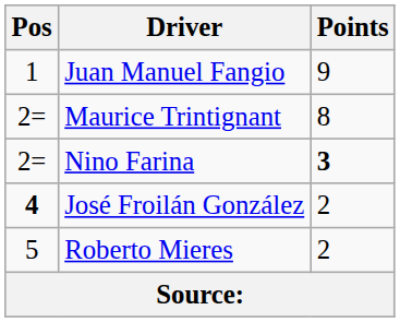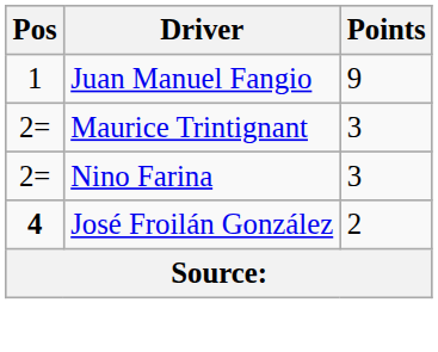Maurice Trintignant | Points: 8 -> 3
Nino Farina | Points: bold -> normal
- row: 5 | Roberto Mieres | 2
